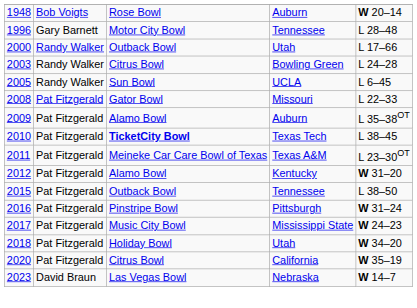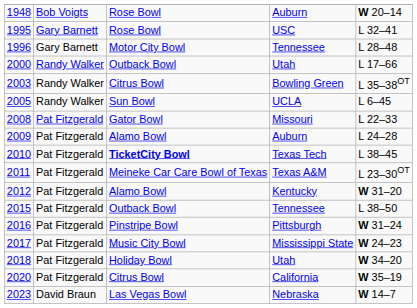+ row: 1995 | Gary Barnett | Rose Bowl | USC | L 32–41
2003 | column 5: L 24–28 -> L 35–38OT
2009 | column 5: L 35–38OT -> L 24–28
